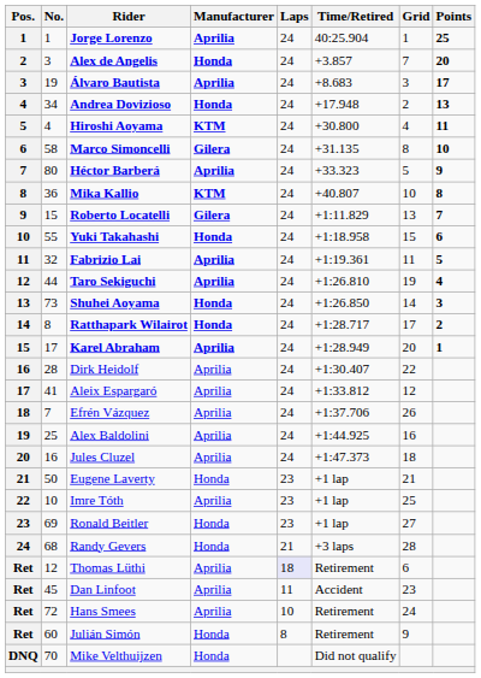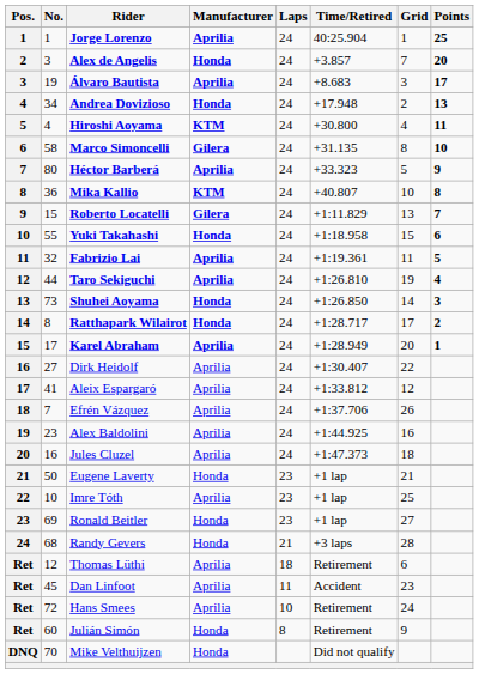Dirk Heidolf | No.: 28 -> 27
Alex Baldolini | No.: 25 -> 23
Thomas Lüthi | Laps: lavender background -> no background
